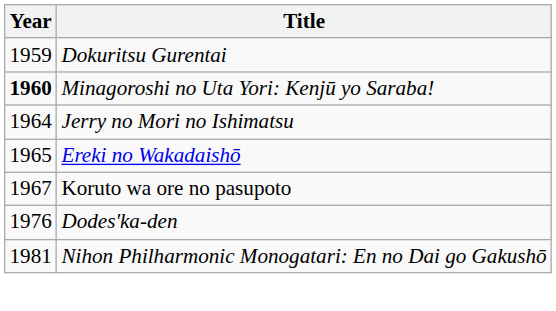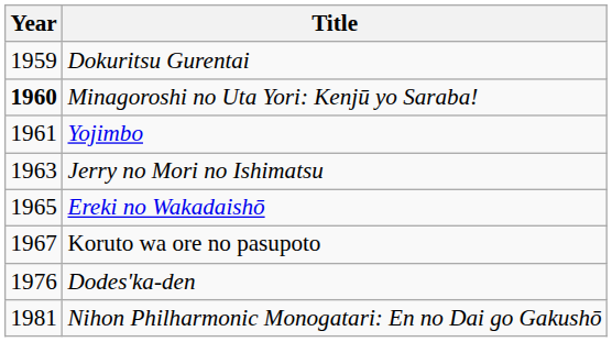+ row: 1961 | Yojimbo
Jerry no Mori no Ishimatsu | Year: 1964 -> 1963
